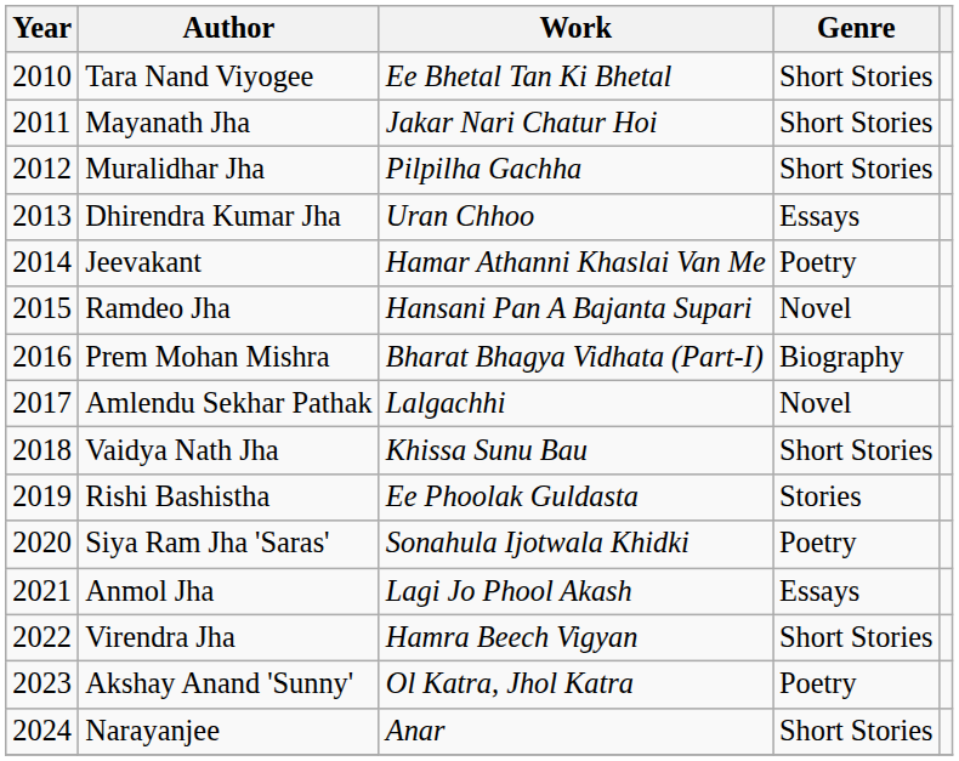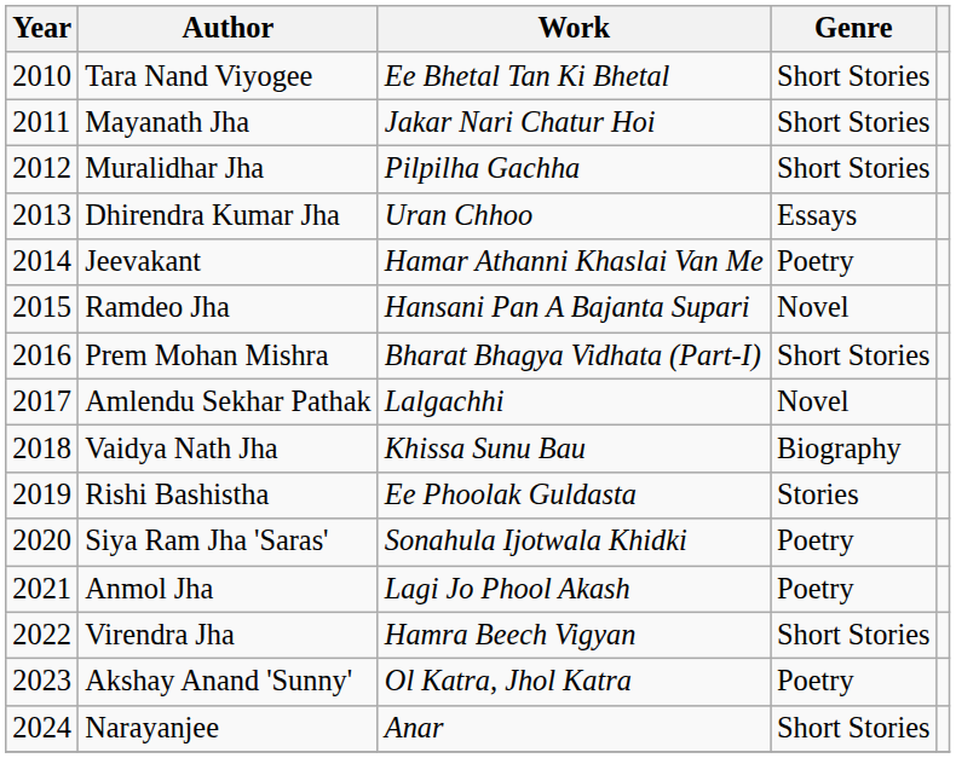Prem Mohan Mishra | Genre: Biography -> Short Stories
Vaidya Nath Jha | Genre: Short Stories -> Biography
Anmol Jha | Genre: Essays -> Poetry
